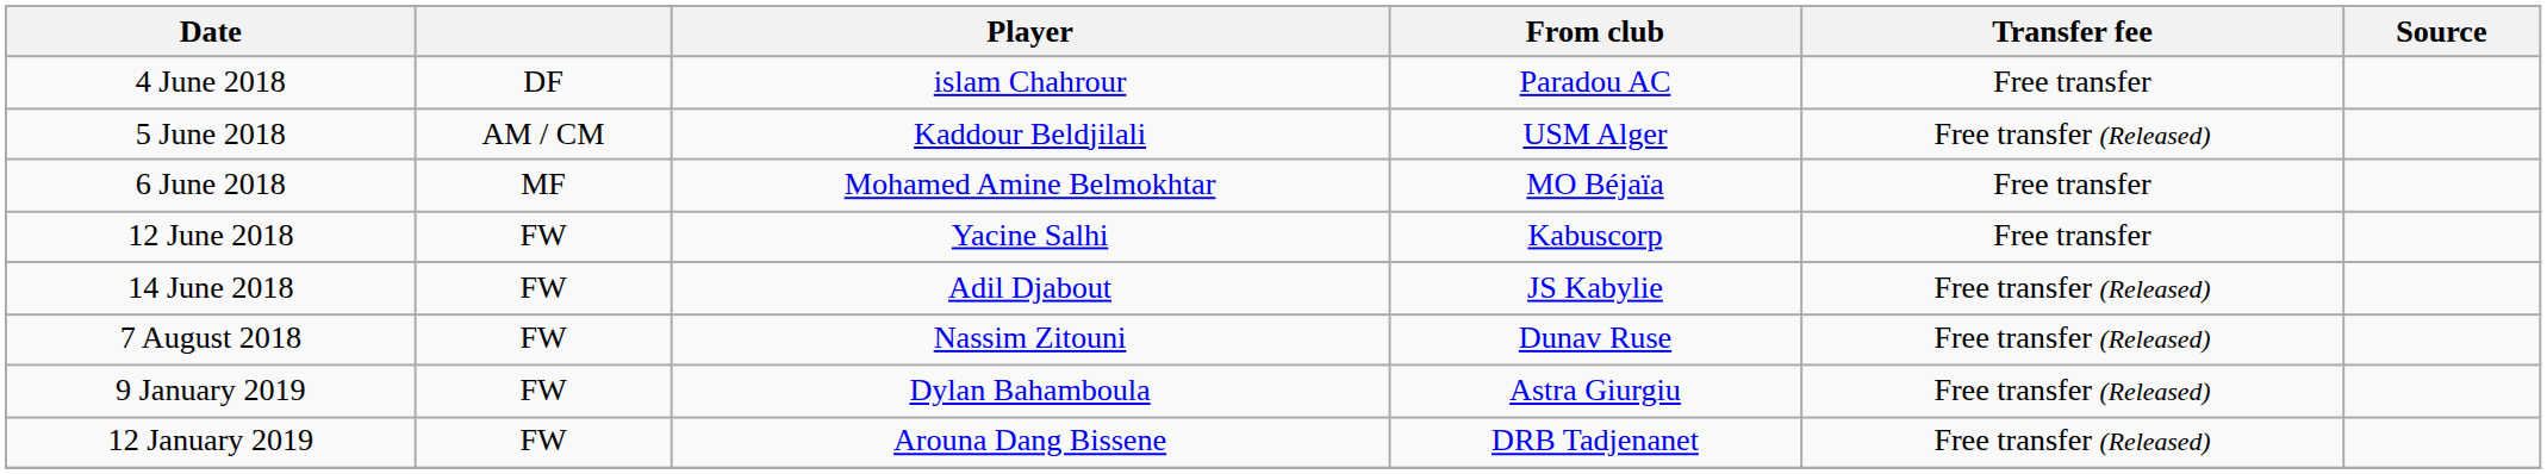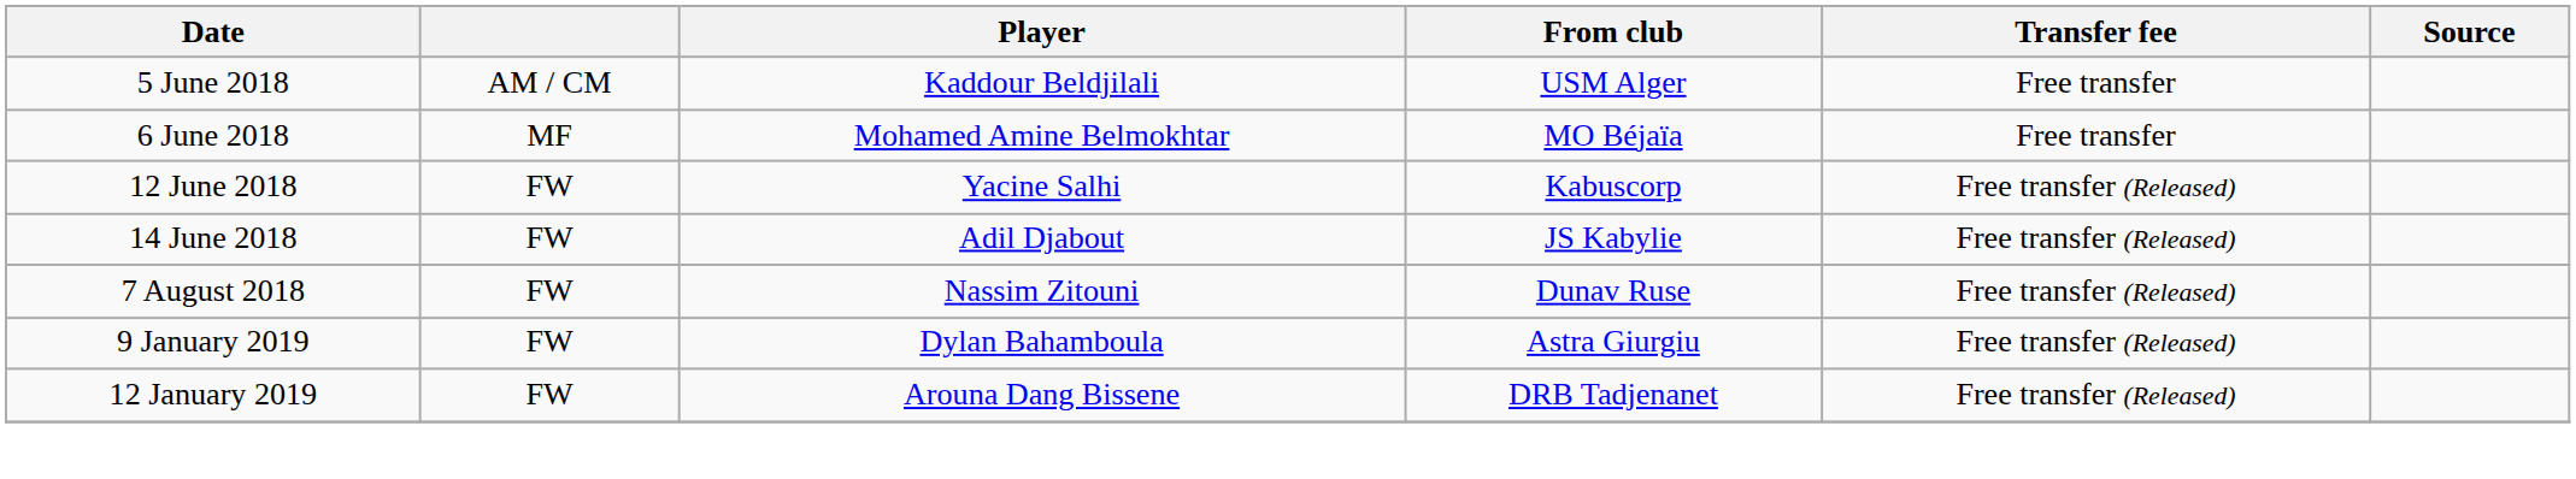- row: 4 June 2018 | DF | islam Chahrour | Paradou AC | Free transfer
5 June 2018 | Transfer fee: Free transfer (Released) -> Free transfer
12 June 2018 | Transfer fee: Free transfer -> Free transfer (Released)
